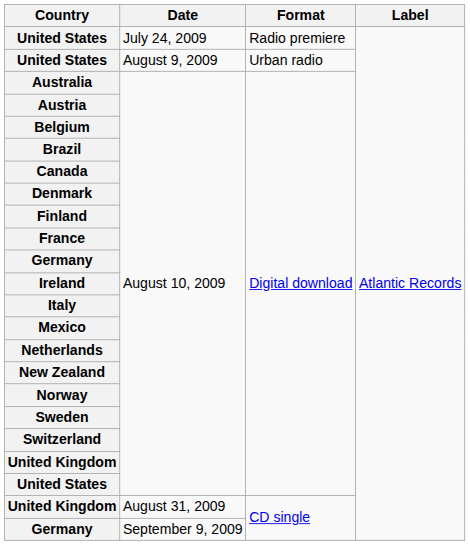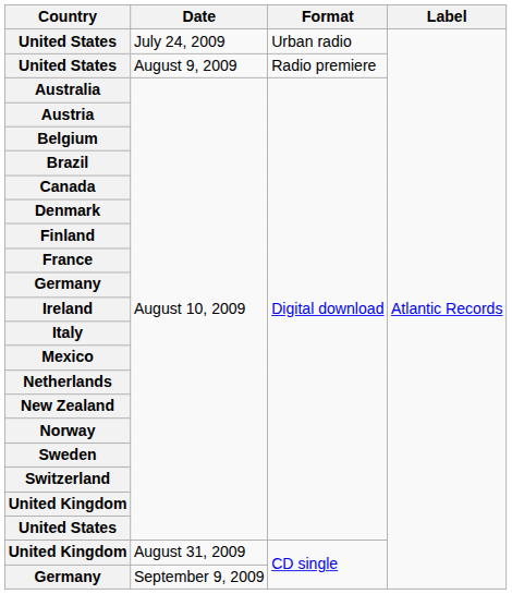July 24, 2009 | Format: Radio premiere -> Urban radio
August 9, 2009 | Format: Urban radio -> Radio premiere
